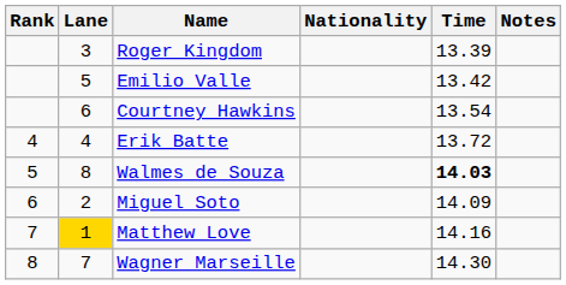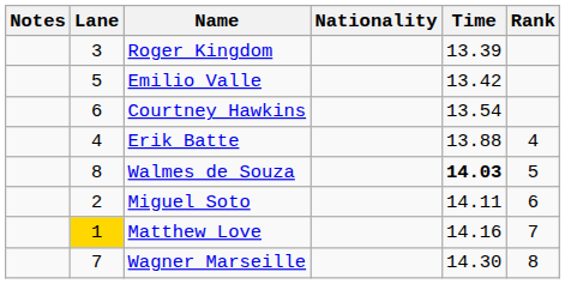columns swapped: Rank <-> Notes
Erik Batte | Time: 13.72 -> 13.88
Miguel Soto | Time: 14.09 -> 14.11
